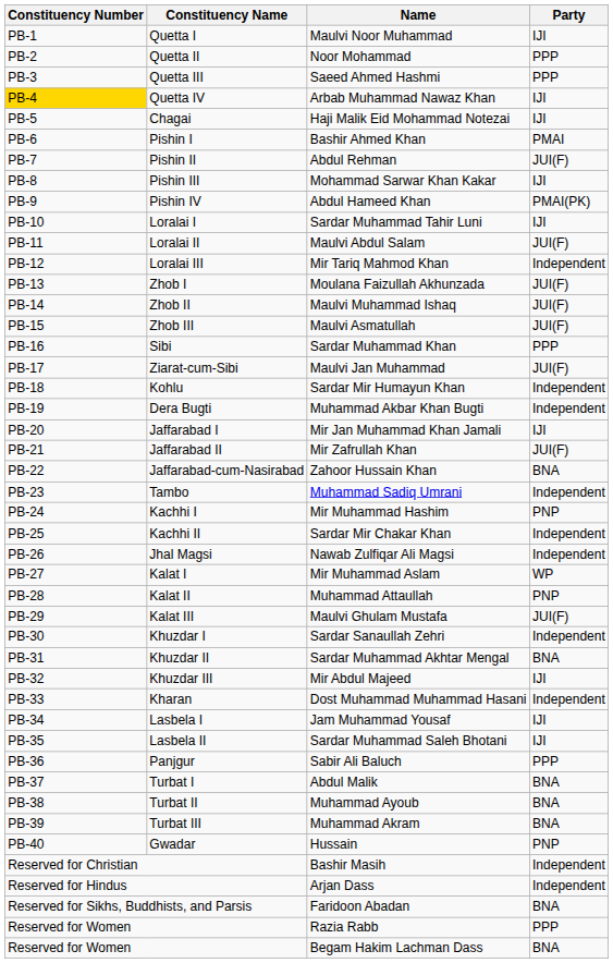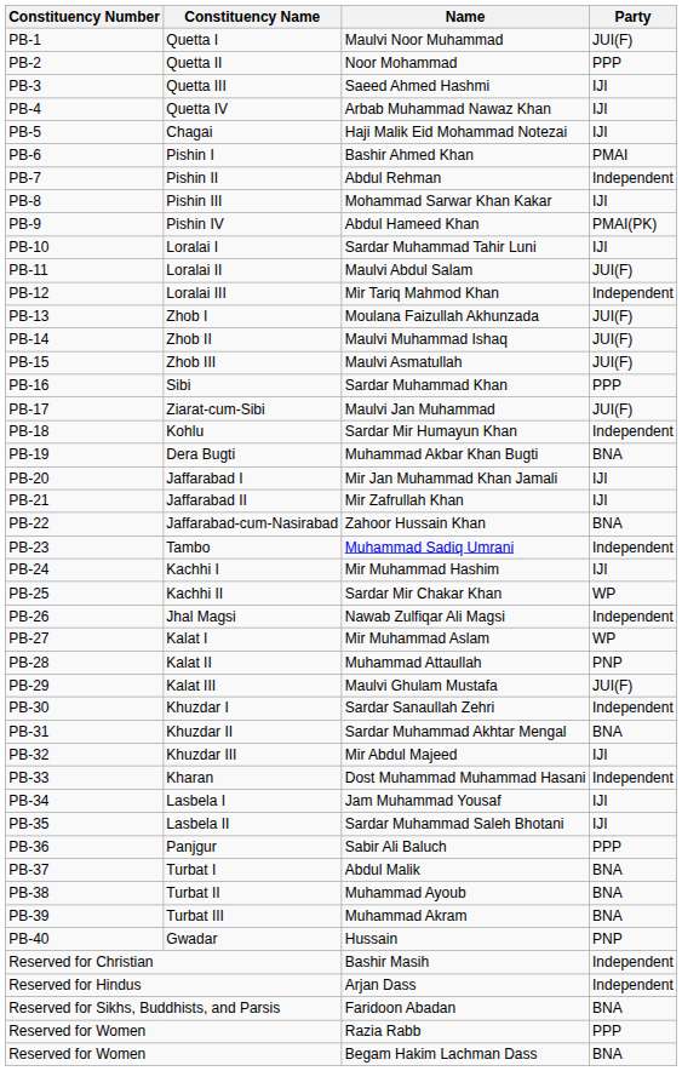Maulvi Noor Muhammad | Party: IJI -> JUI(F)
Saeed Ahmed Hashmi | Party: PPP -> IJI
Arbab Muhammad Nawaz Khan | Constituency Number: gold background -> no background
Abdul Rehman | Party: JUI(F) -> Independent
Muhammad Akbar Khan Bugti | Party: Independent -> BNA
Mir Zafrullah Khan | Party: JUI(F) -> IJI
Mir Muhammad Hashim | Party: PNP -> IJI
Sardar Mir Chakar Khan | Party: Independent -> WP
